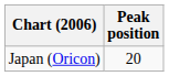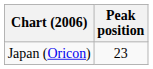Japan (Oricon) | Peak position: 20 -> 23
